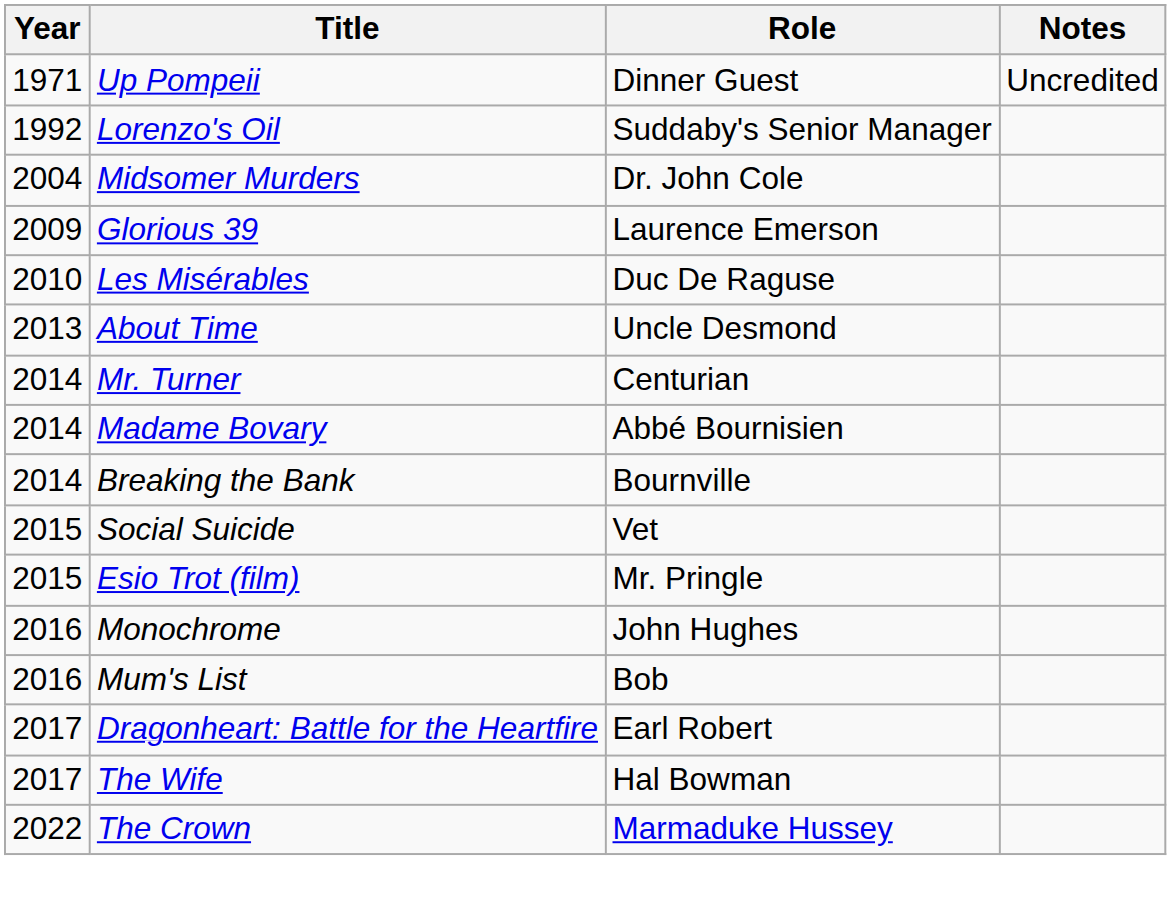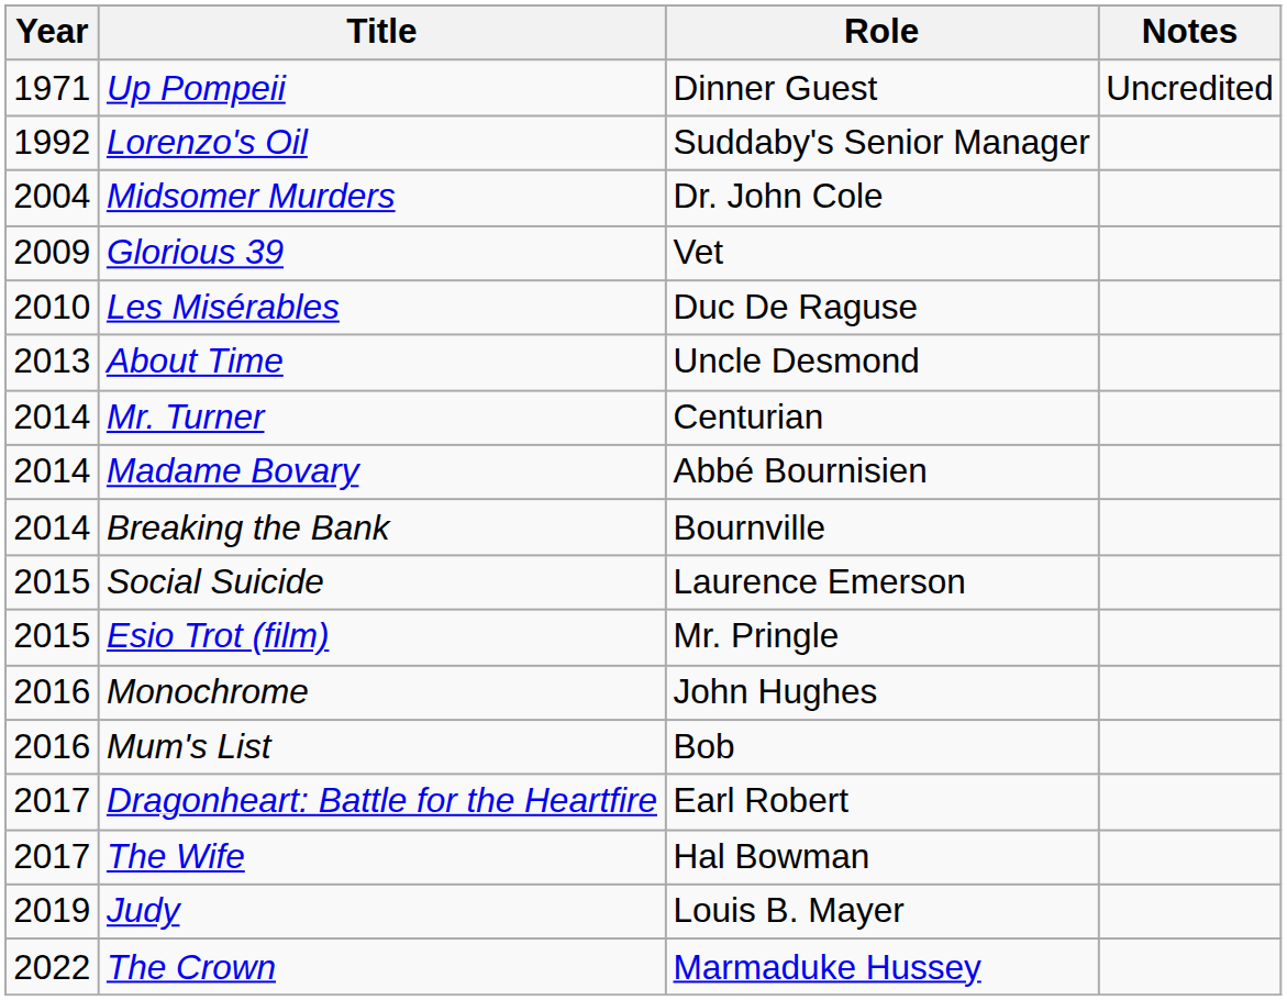Glorious 39 | Role: Laurence Emerson -> Vet
Social Suicide | Role: Vet -> Laurence Emerson
+ row: 2019 | Judy | Louis B. Mayer
